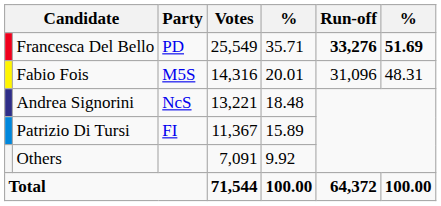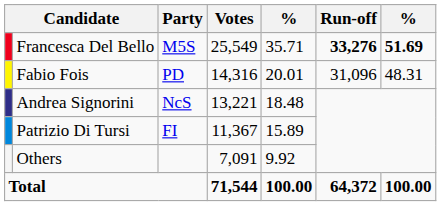Francesca Del Bello | Party: PD -> M5S
Fabio Fois | Party: M5S -> PD
